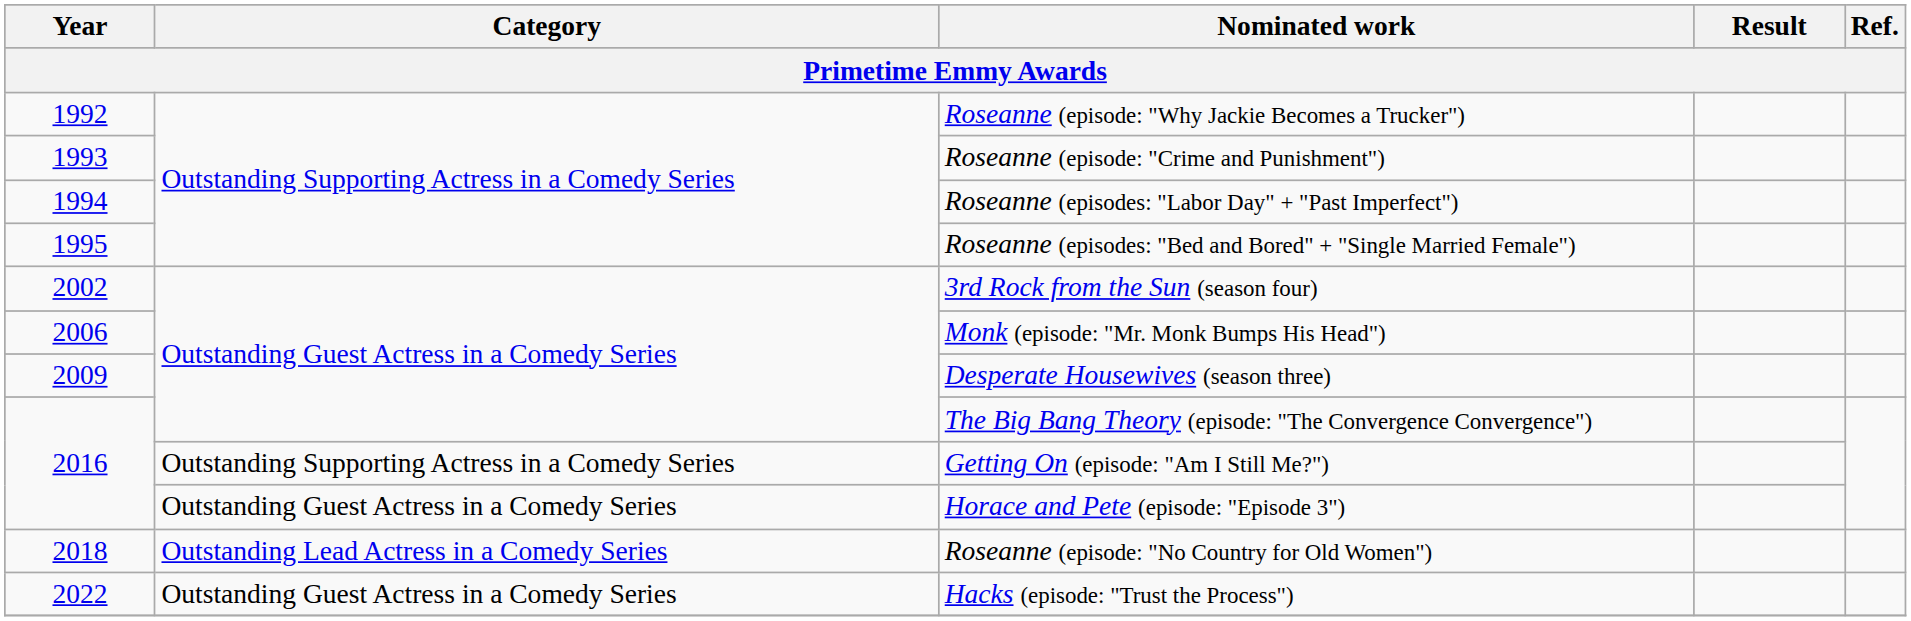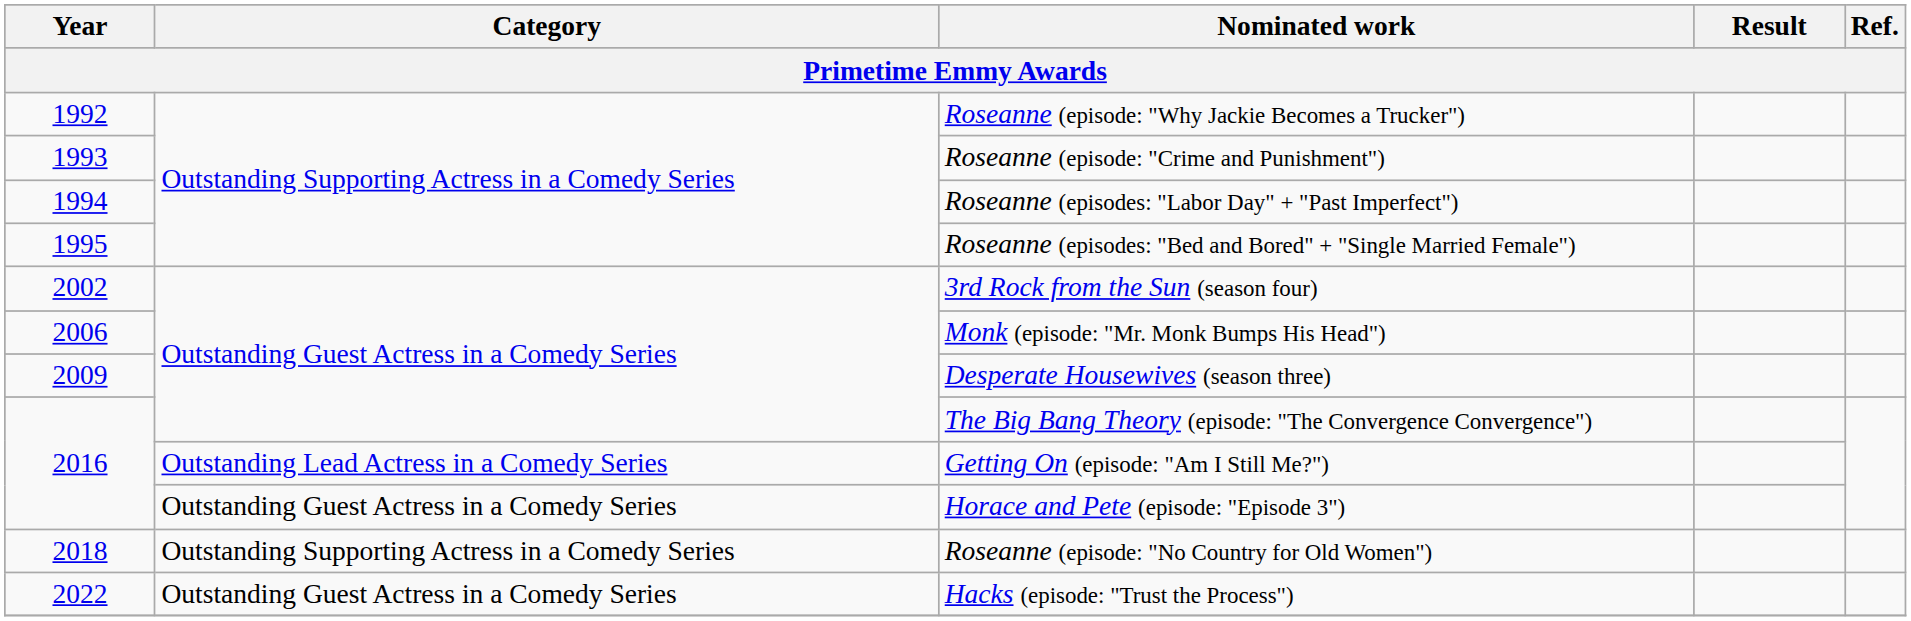Getting On (episode: "Am I Still Me?") | Category: Outstanding Supporting Actress in a Comedy Series -> Outstanding Lead Actress in a Comedy Series
Roseanne (episode: "No Country for Old Women") | Category: Outstanding Lead Actress in a Comedy Series -> Outstanding Supporting Actress in a Comedy Series
